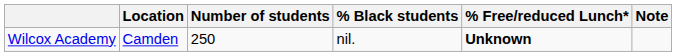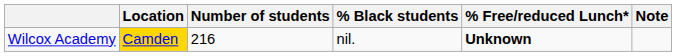Wilcox Academy | Location: no background -> gold background
Wilcox Academy | Number of students: 250 -> 216
